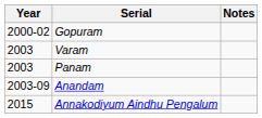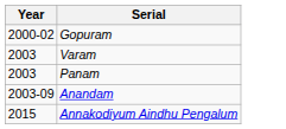- column: Notes
